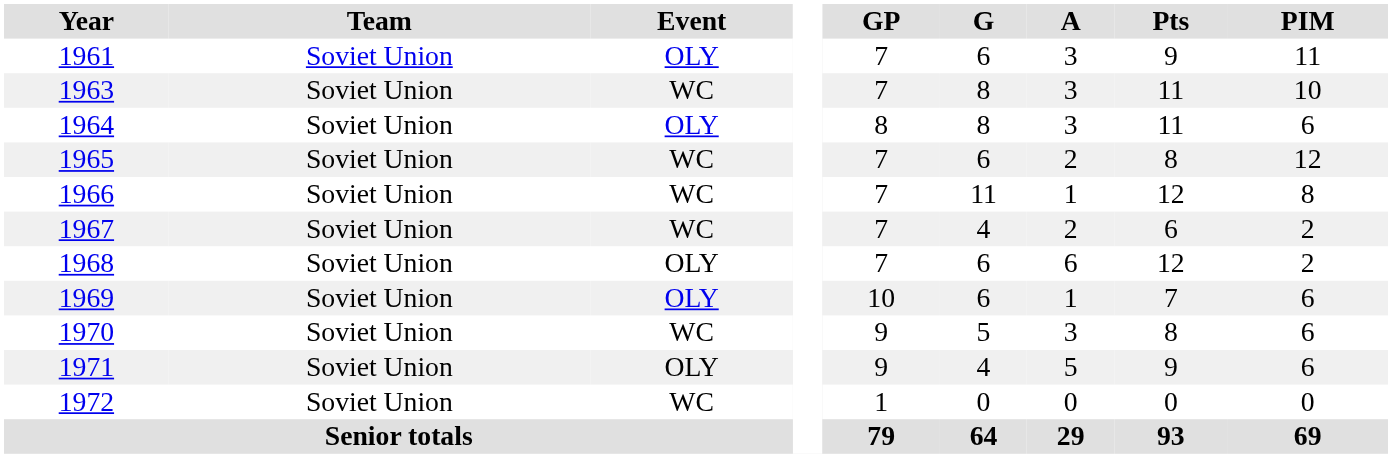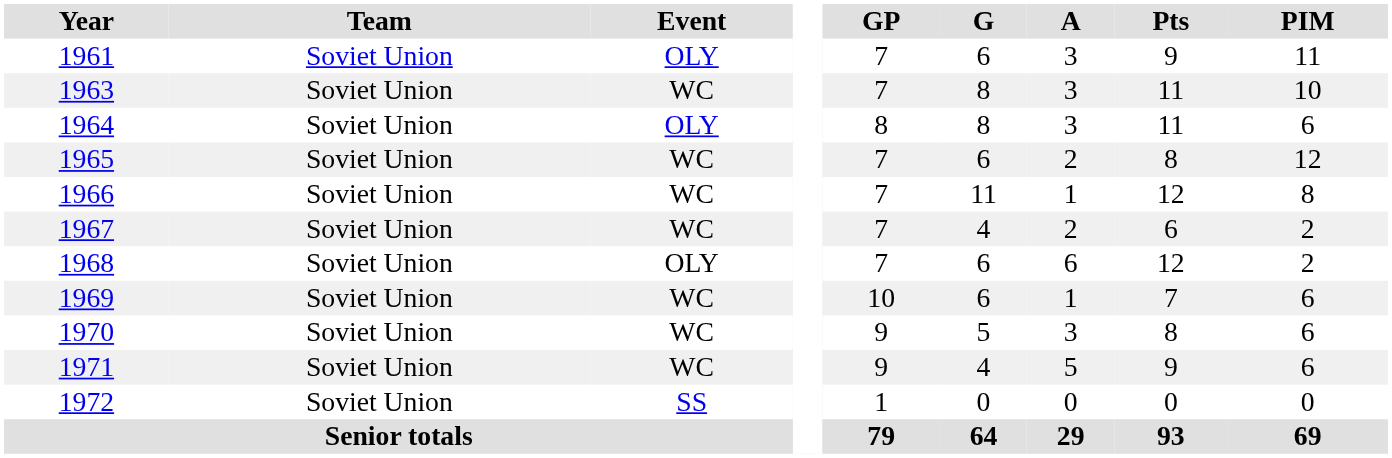1969 | Event: OLY -> WC
1971 | Event: OLY -> WC
1972 | Event: WC -> SS
